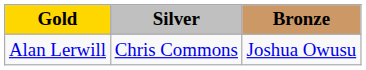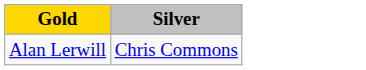- column: Bronze | Joshua Owusu
